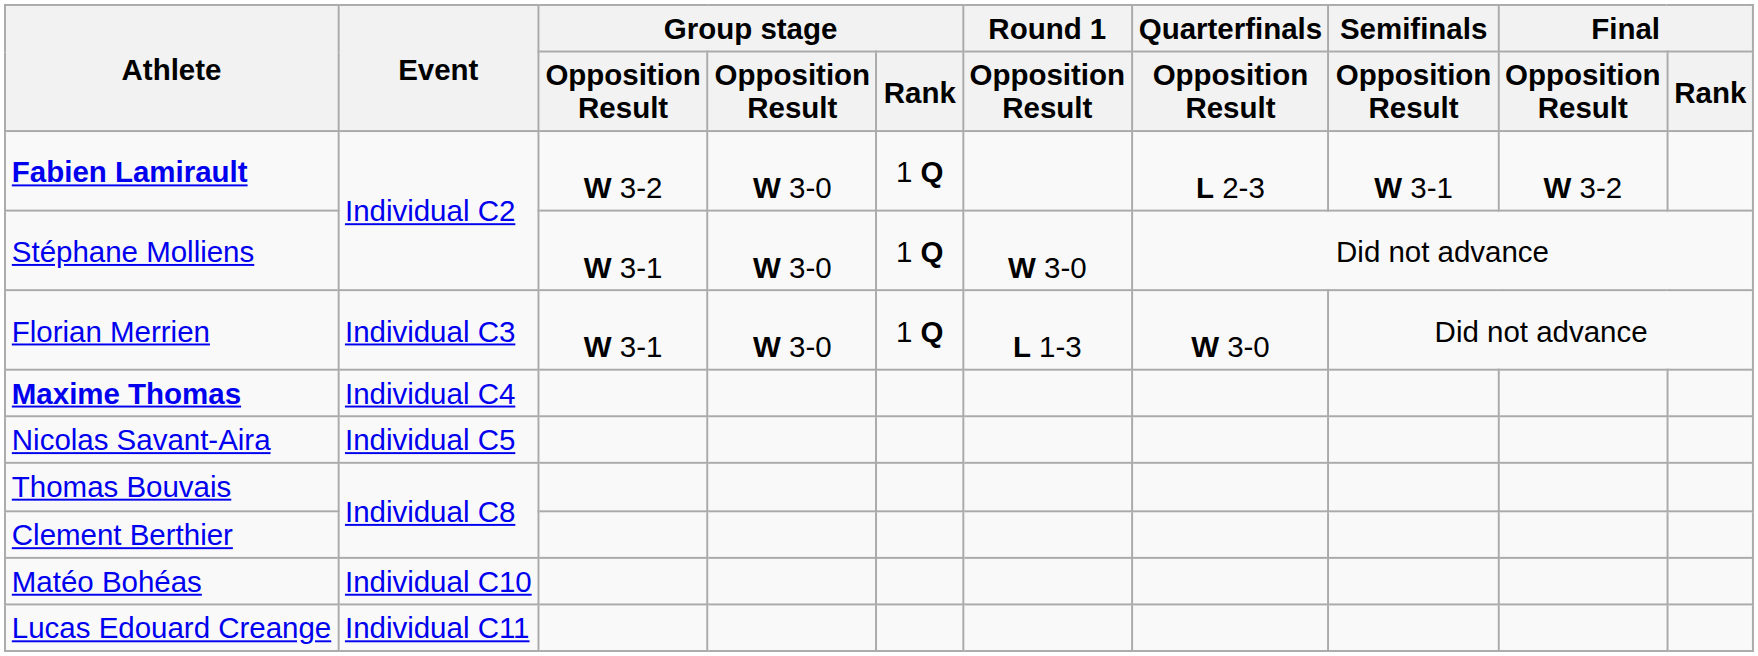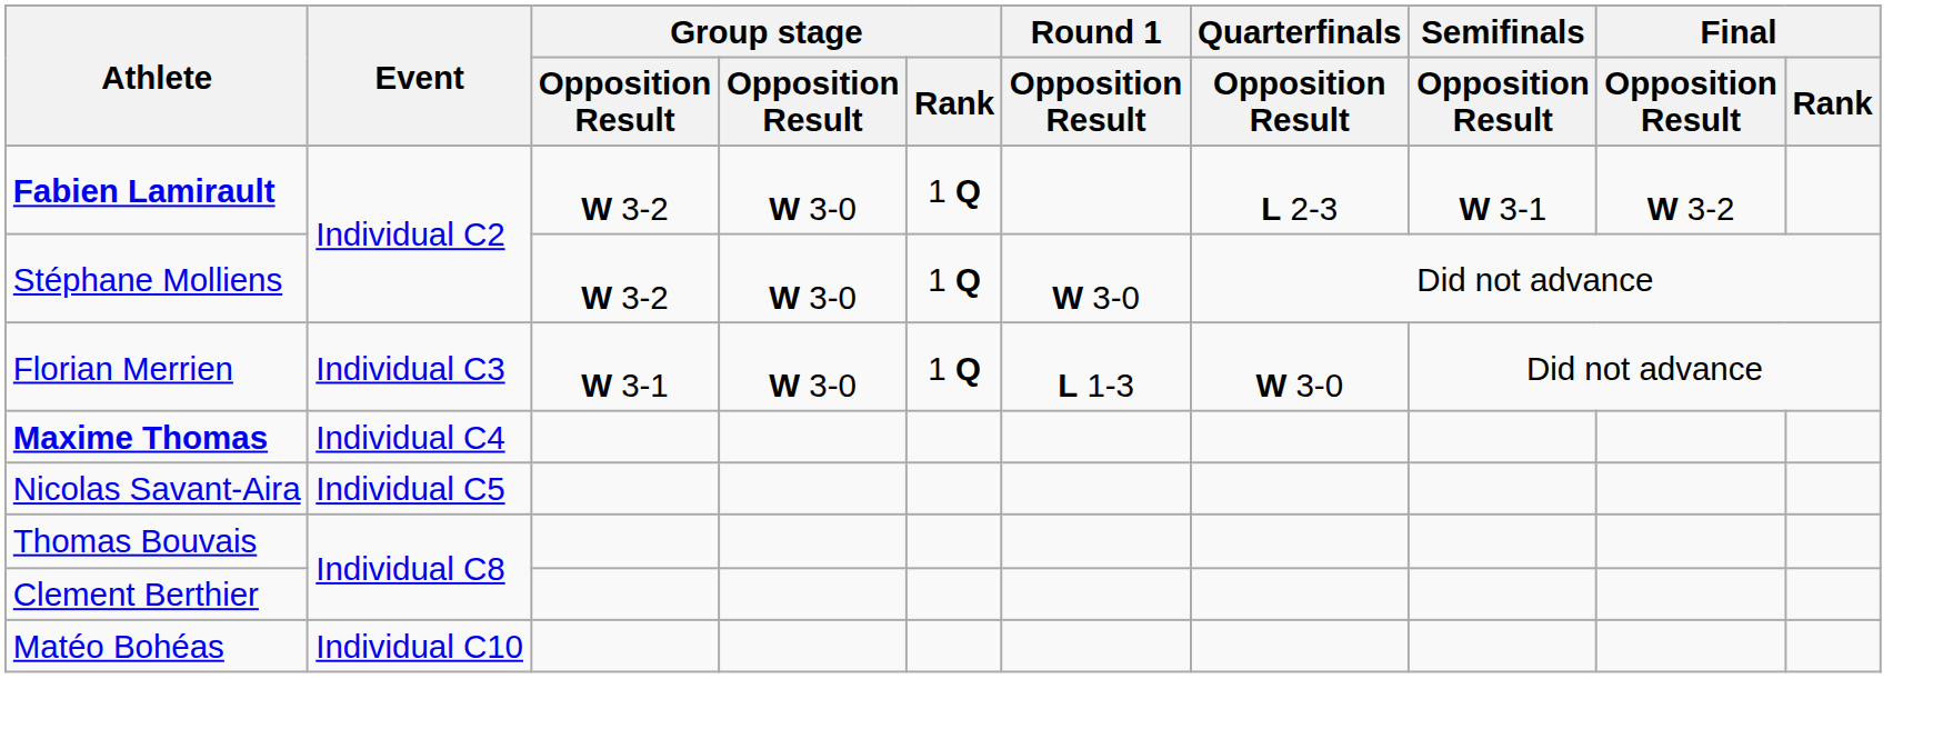Stéphane Molliens | column 3: W 3-1 -> W 3-2
- row: Lucas Edouard Creange | Individual C11
